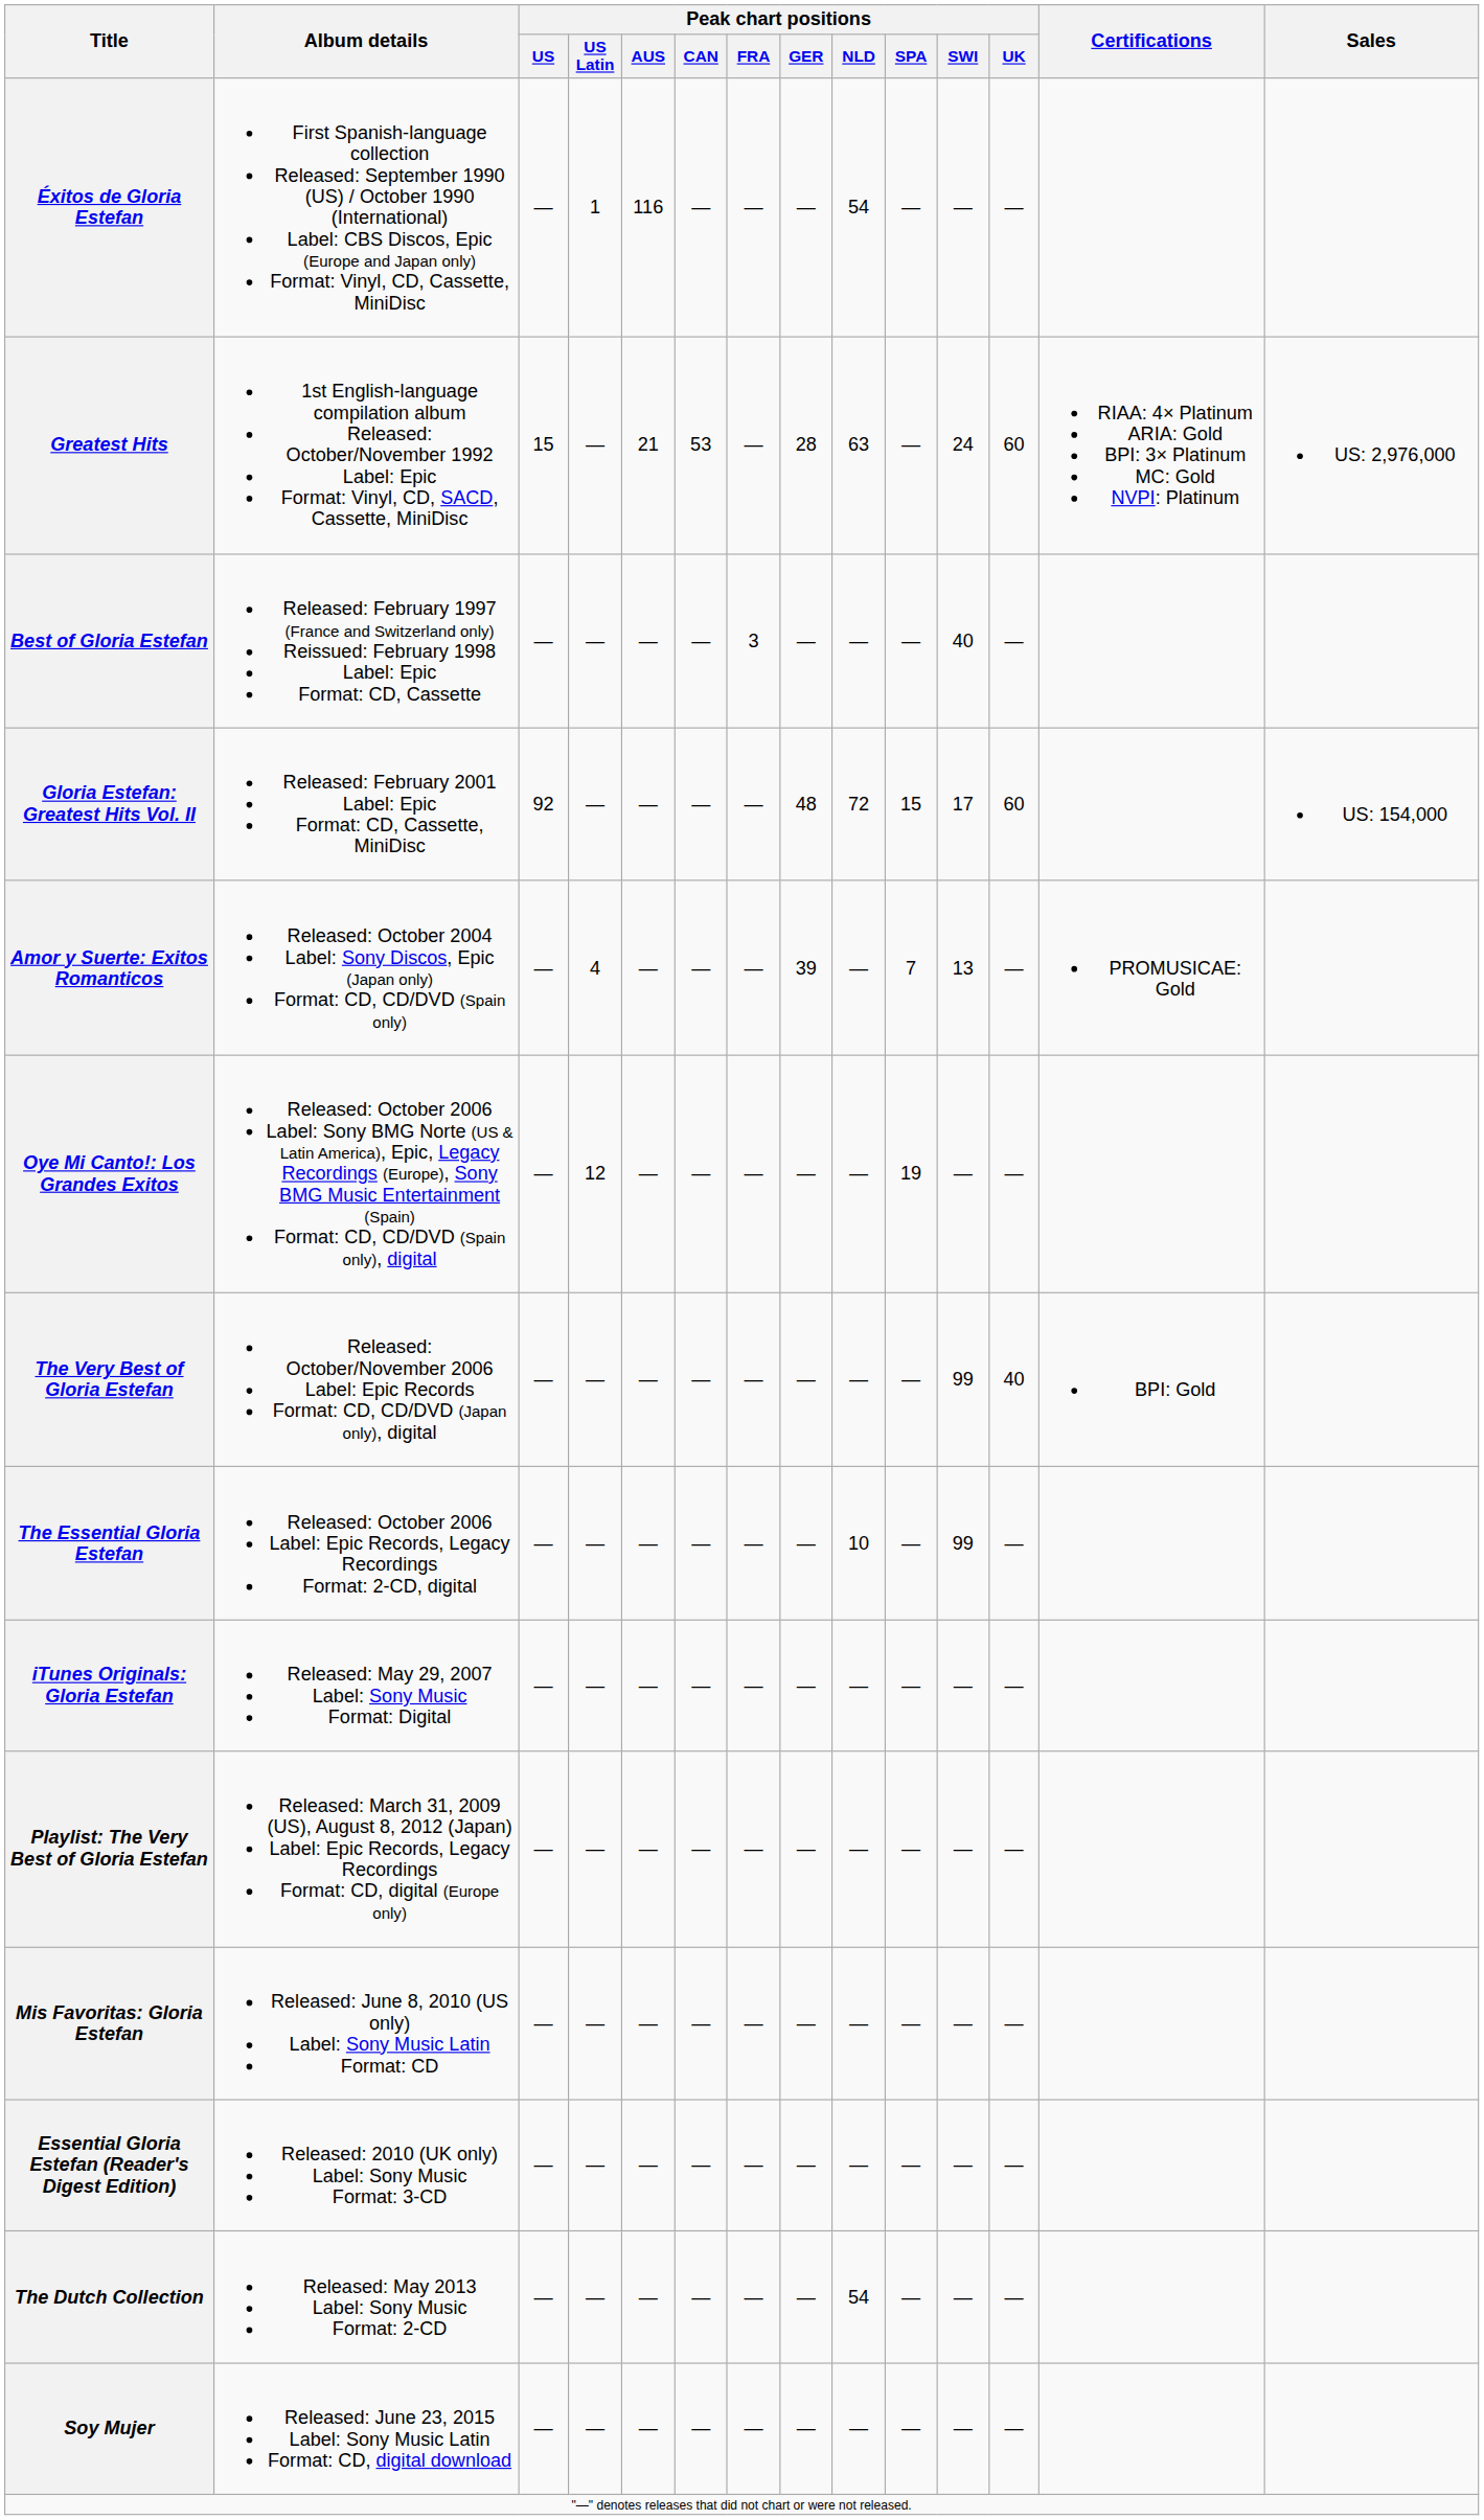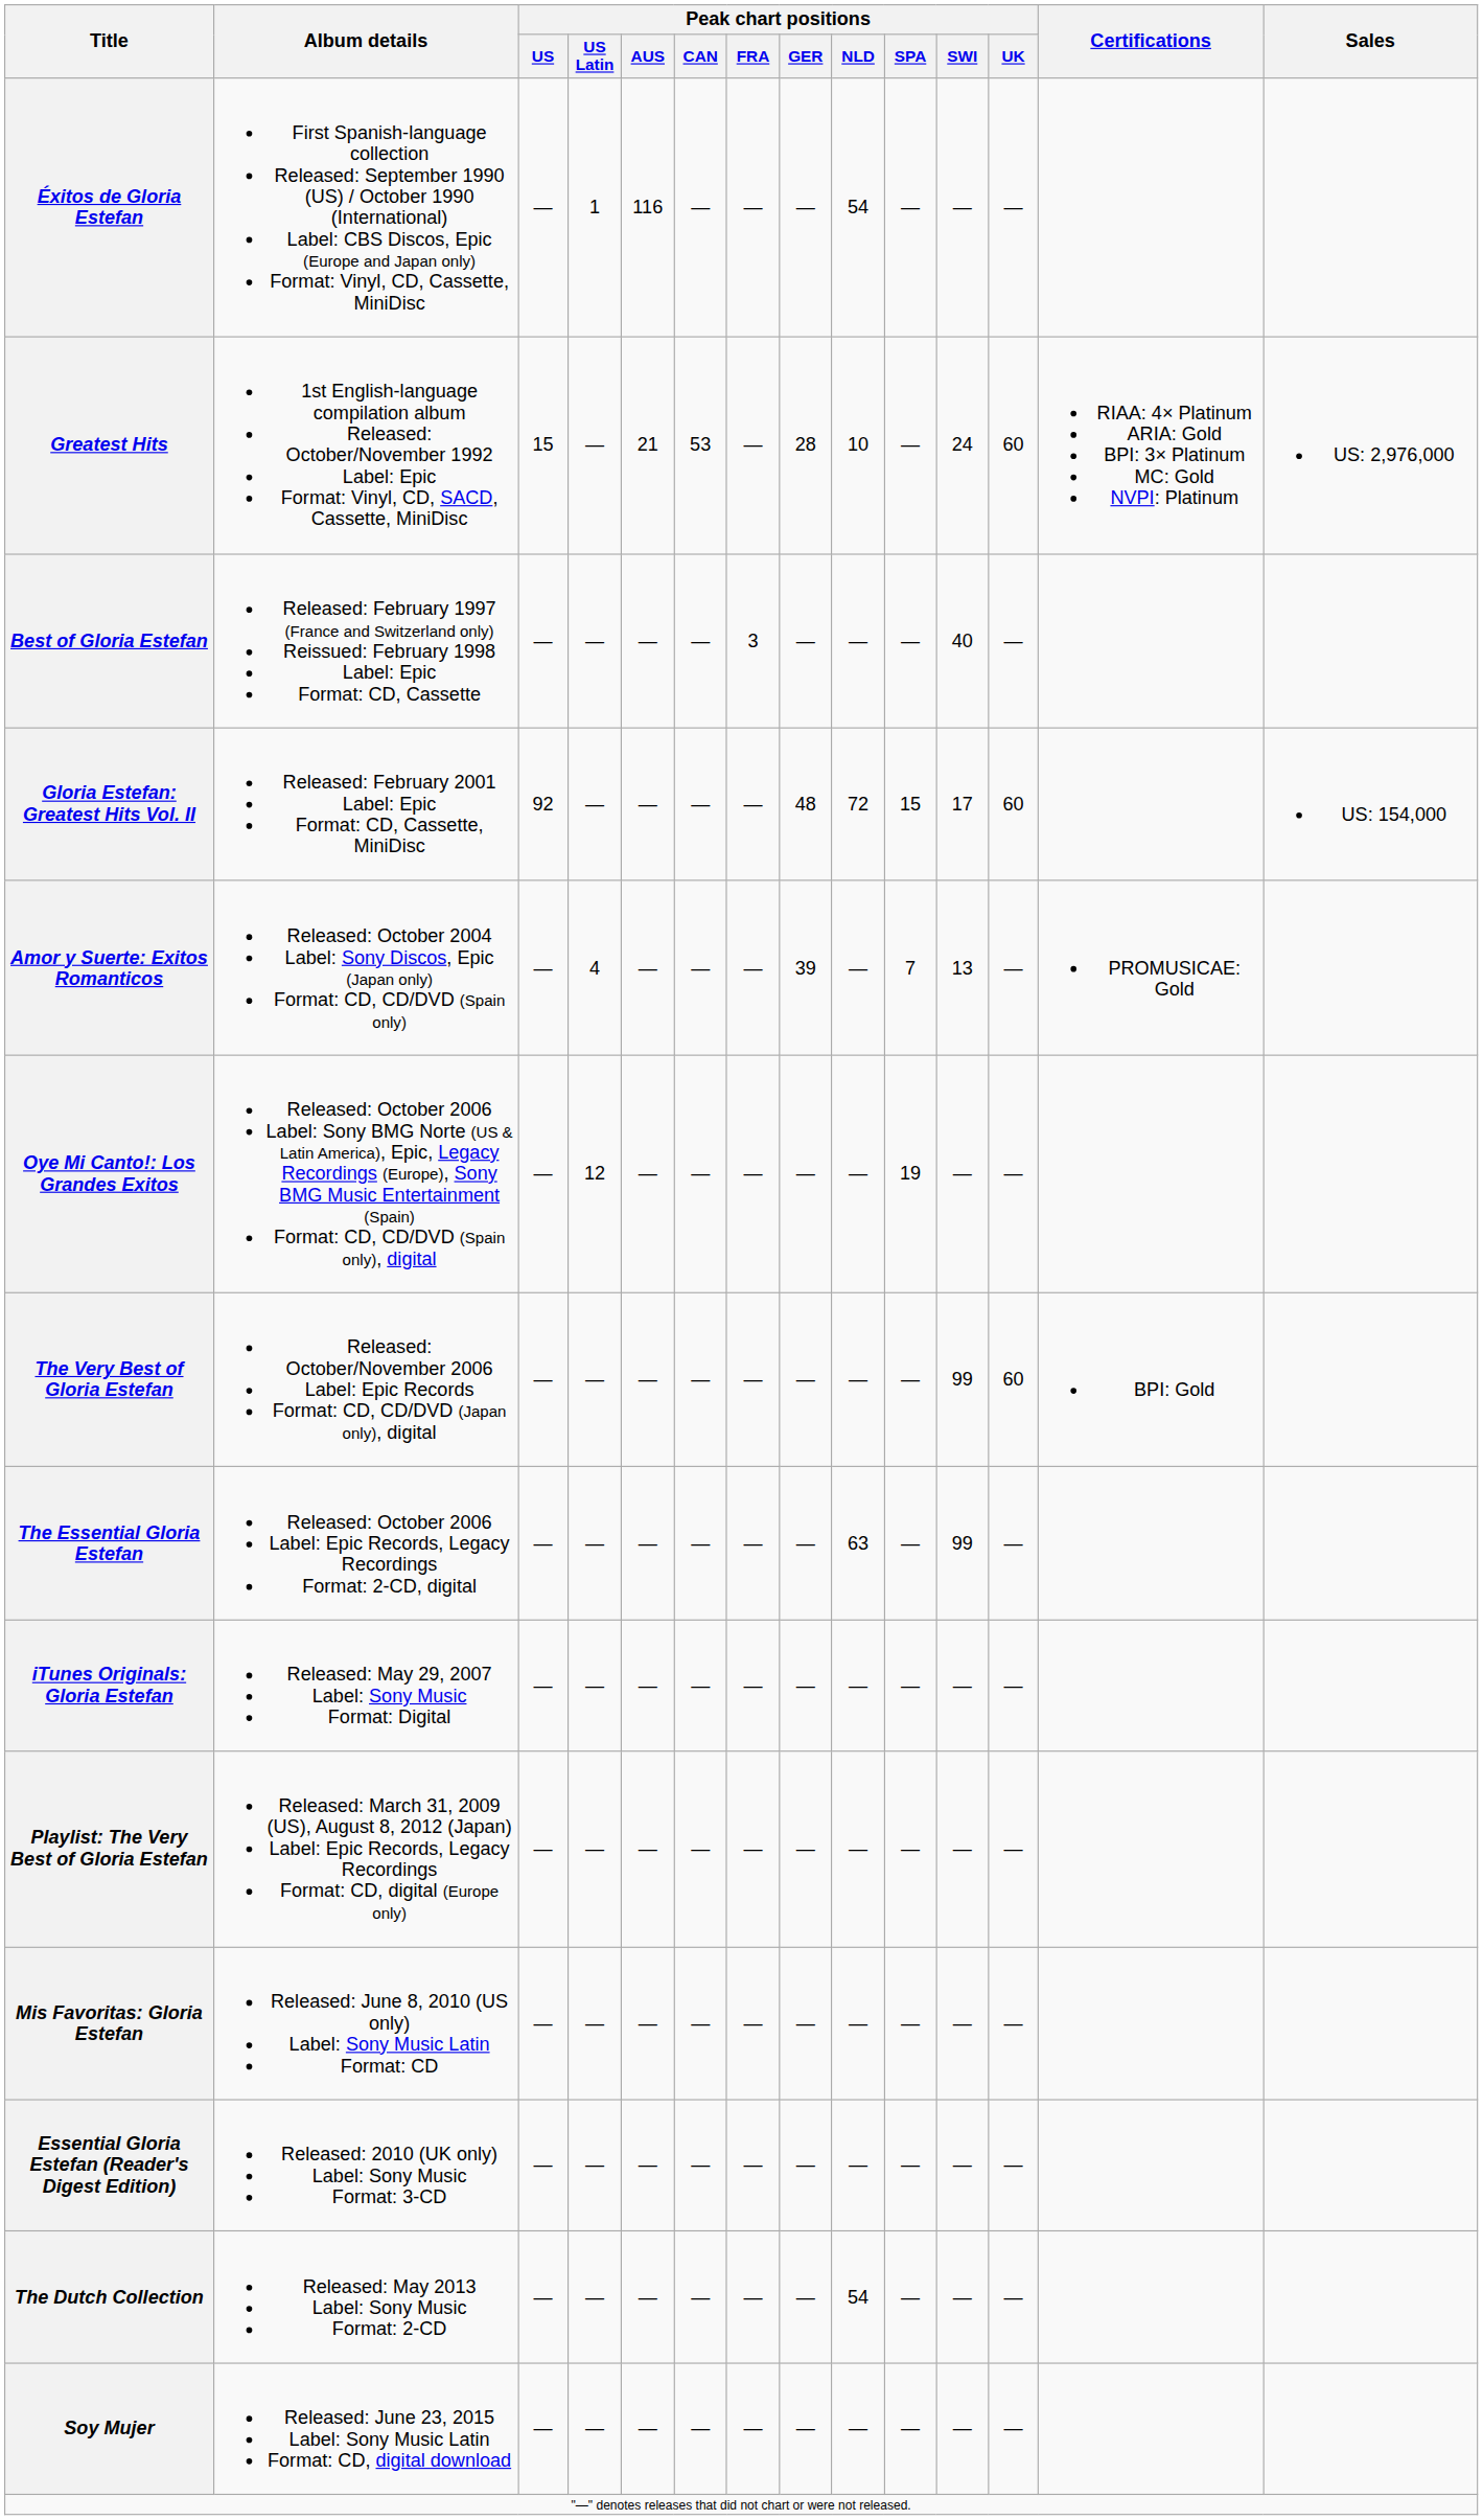Greatest Hits | Peak chart positions / NLD: 63 -> 10
The Very Best of Gloria Estefan | Peak chart positions / UK: 40 -> 60
The Essential Gloria Estefan | Peak chart positions / NLD: 10 -> 63
